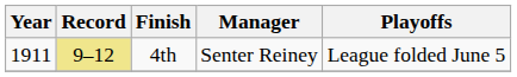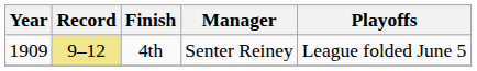4th | Year: 1911 -> 1909
